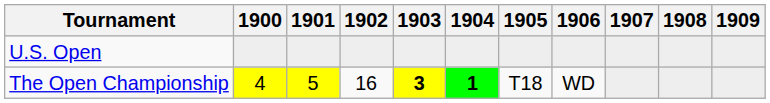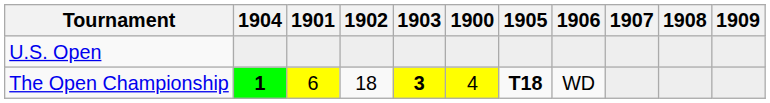columns swapped: 1900 <-> 1904
The Open Championship | 1901: 5 -> 6
The Open Championship | 1902: 16 -> 18
The Open Championship | 1905: normal -> bold
